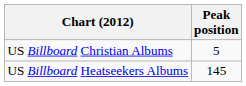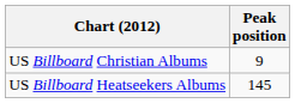US Billboard Christian Albums | Peak position: 5 -> 9
